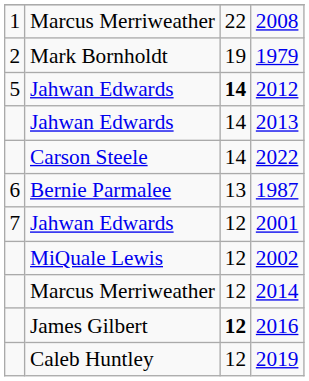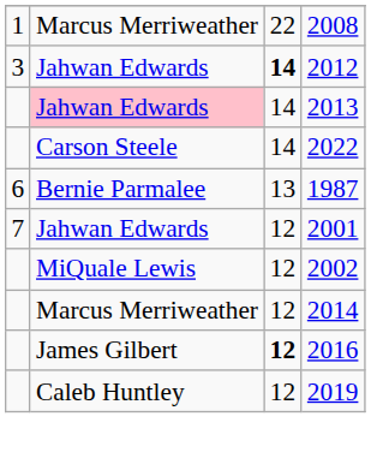- row: 2 | Mark Bornholdt | 19 | 1979
2012 | column 1: 5 -> 3
2013 | column 2: no background -> pink background
